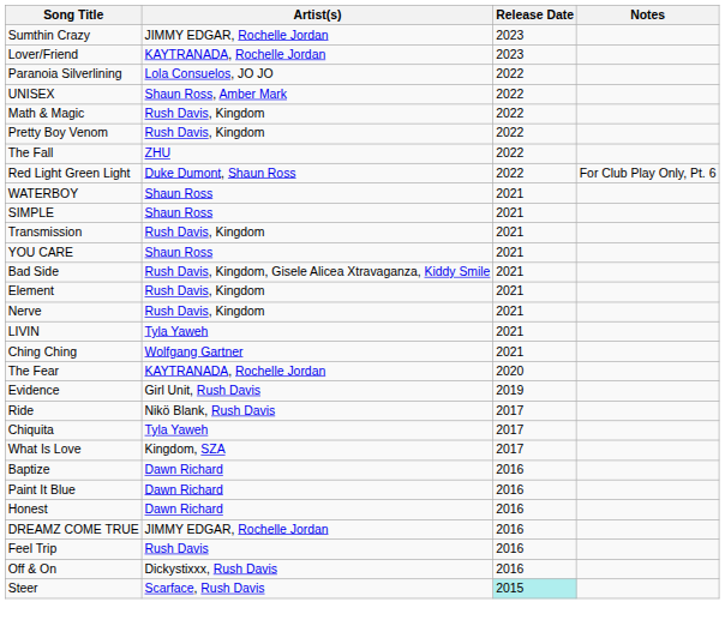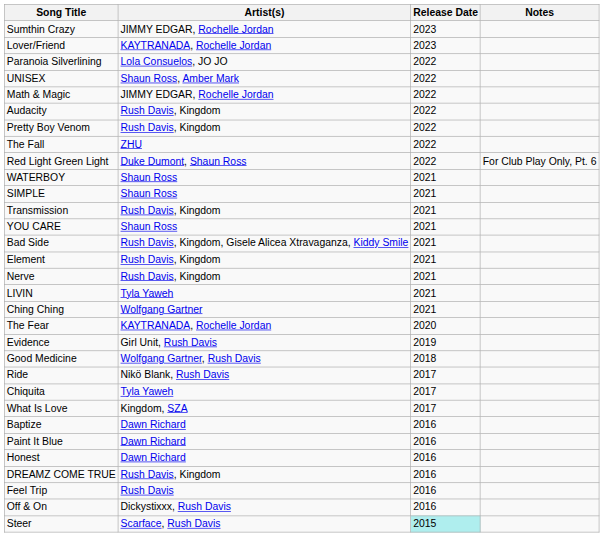Math & Magic | Artist(s): Rush Davis, Kingdom -> JIMMY EDGAR, Rochelle Jordan
+ row: Audacity | Rush Davis, Kingdom | 2022
+ row: Good Medicine | Wolfgang Gartner, Rush Davis | 2018
DREAMZ COME TRUE | Artist(s): JIMMY EDGAR, Rochelle Jordan -> Rush Davis, Kingdom
